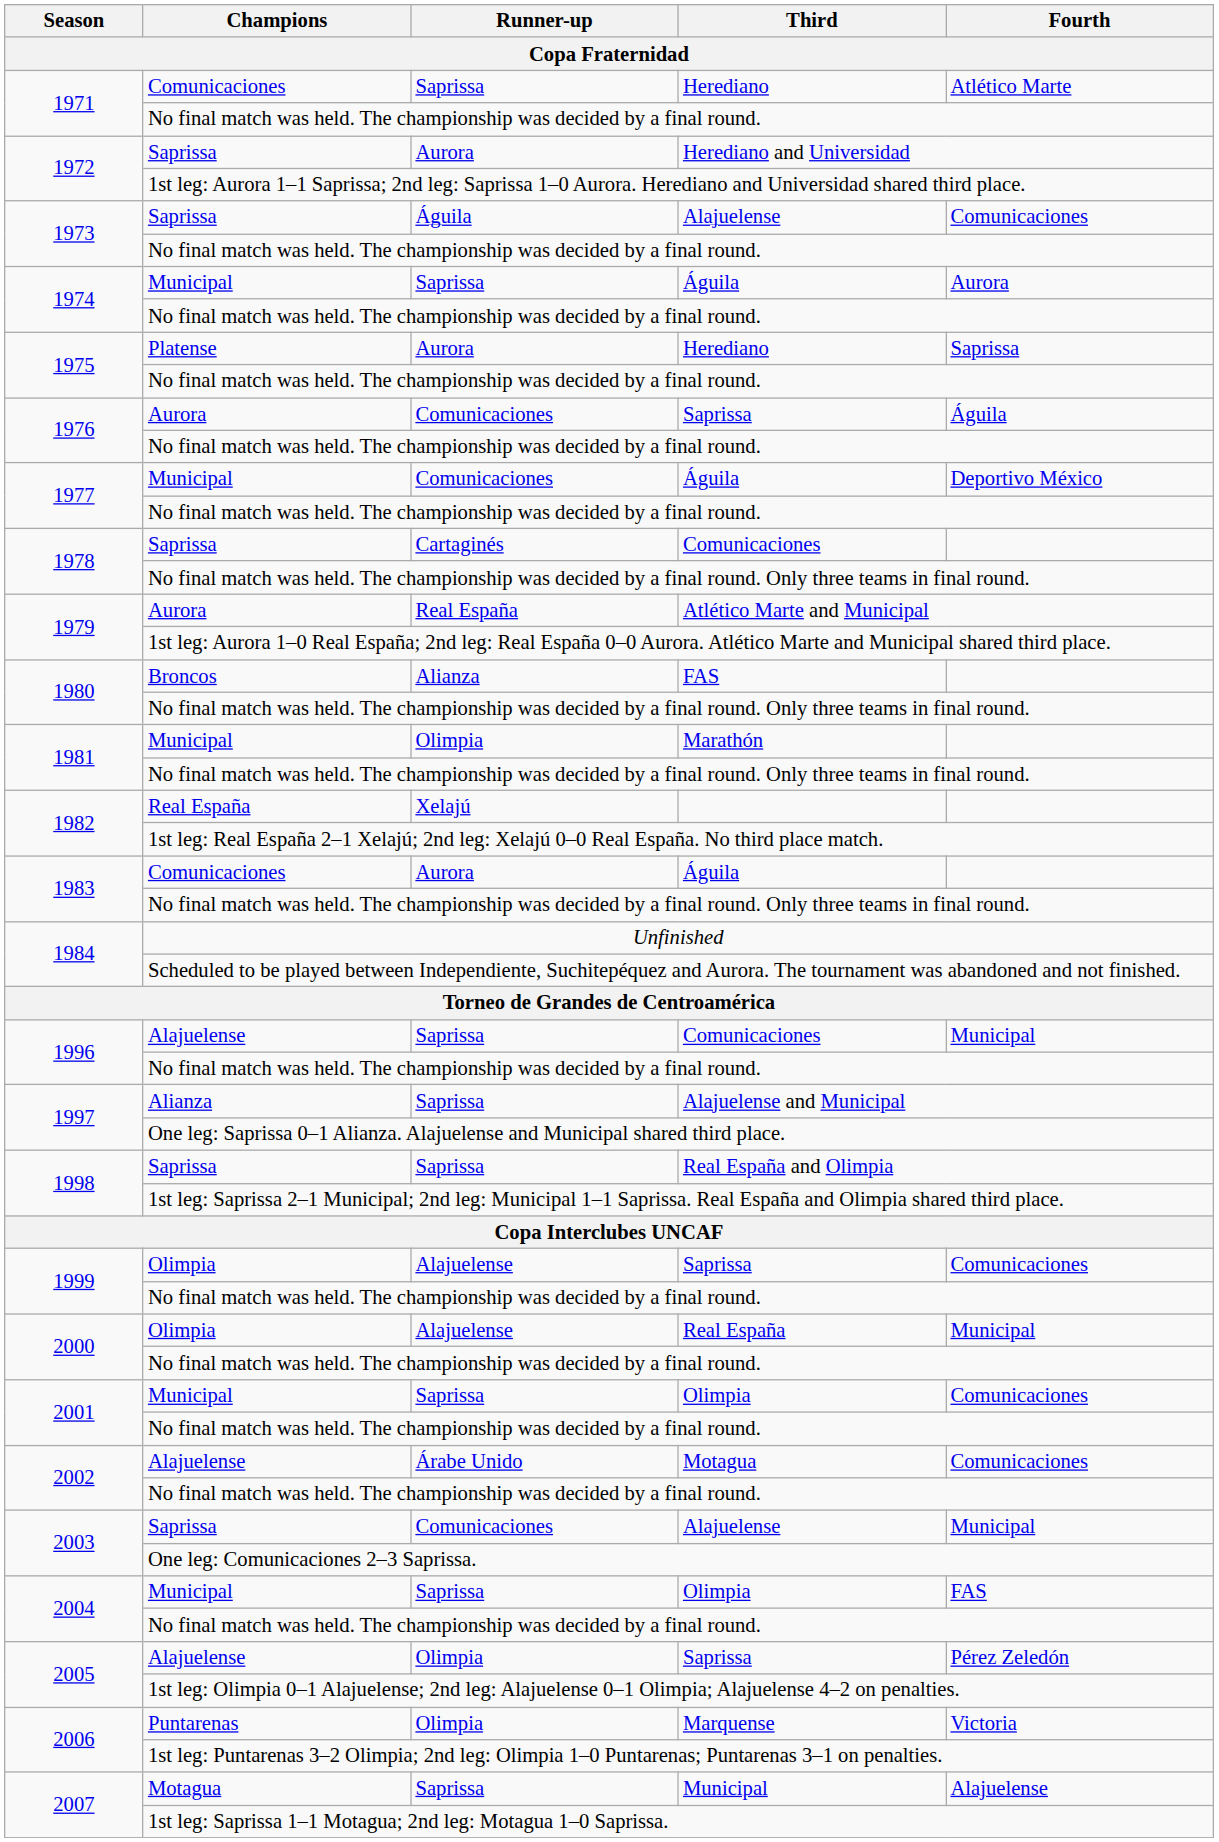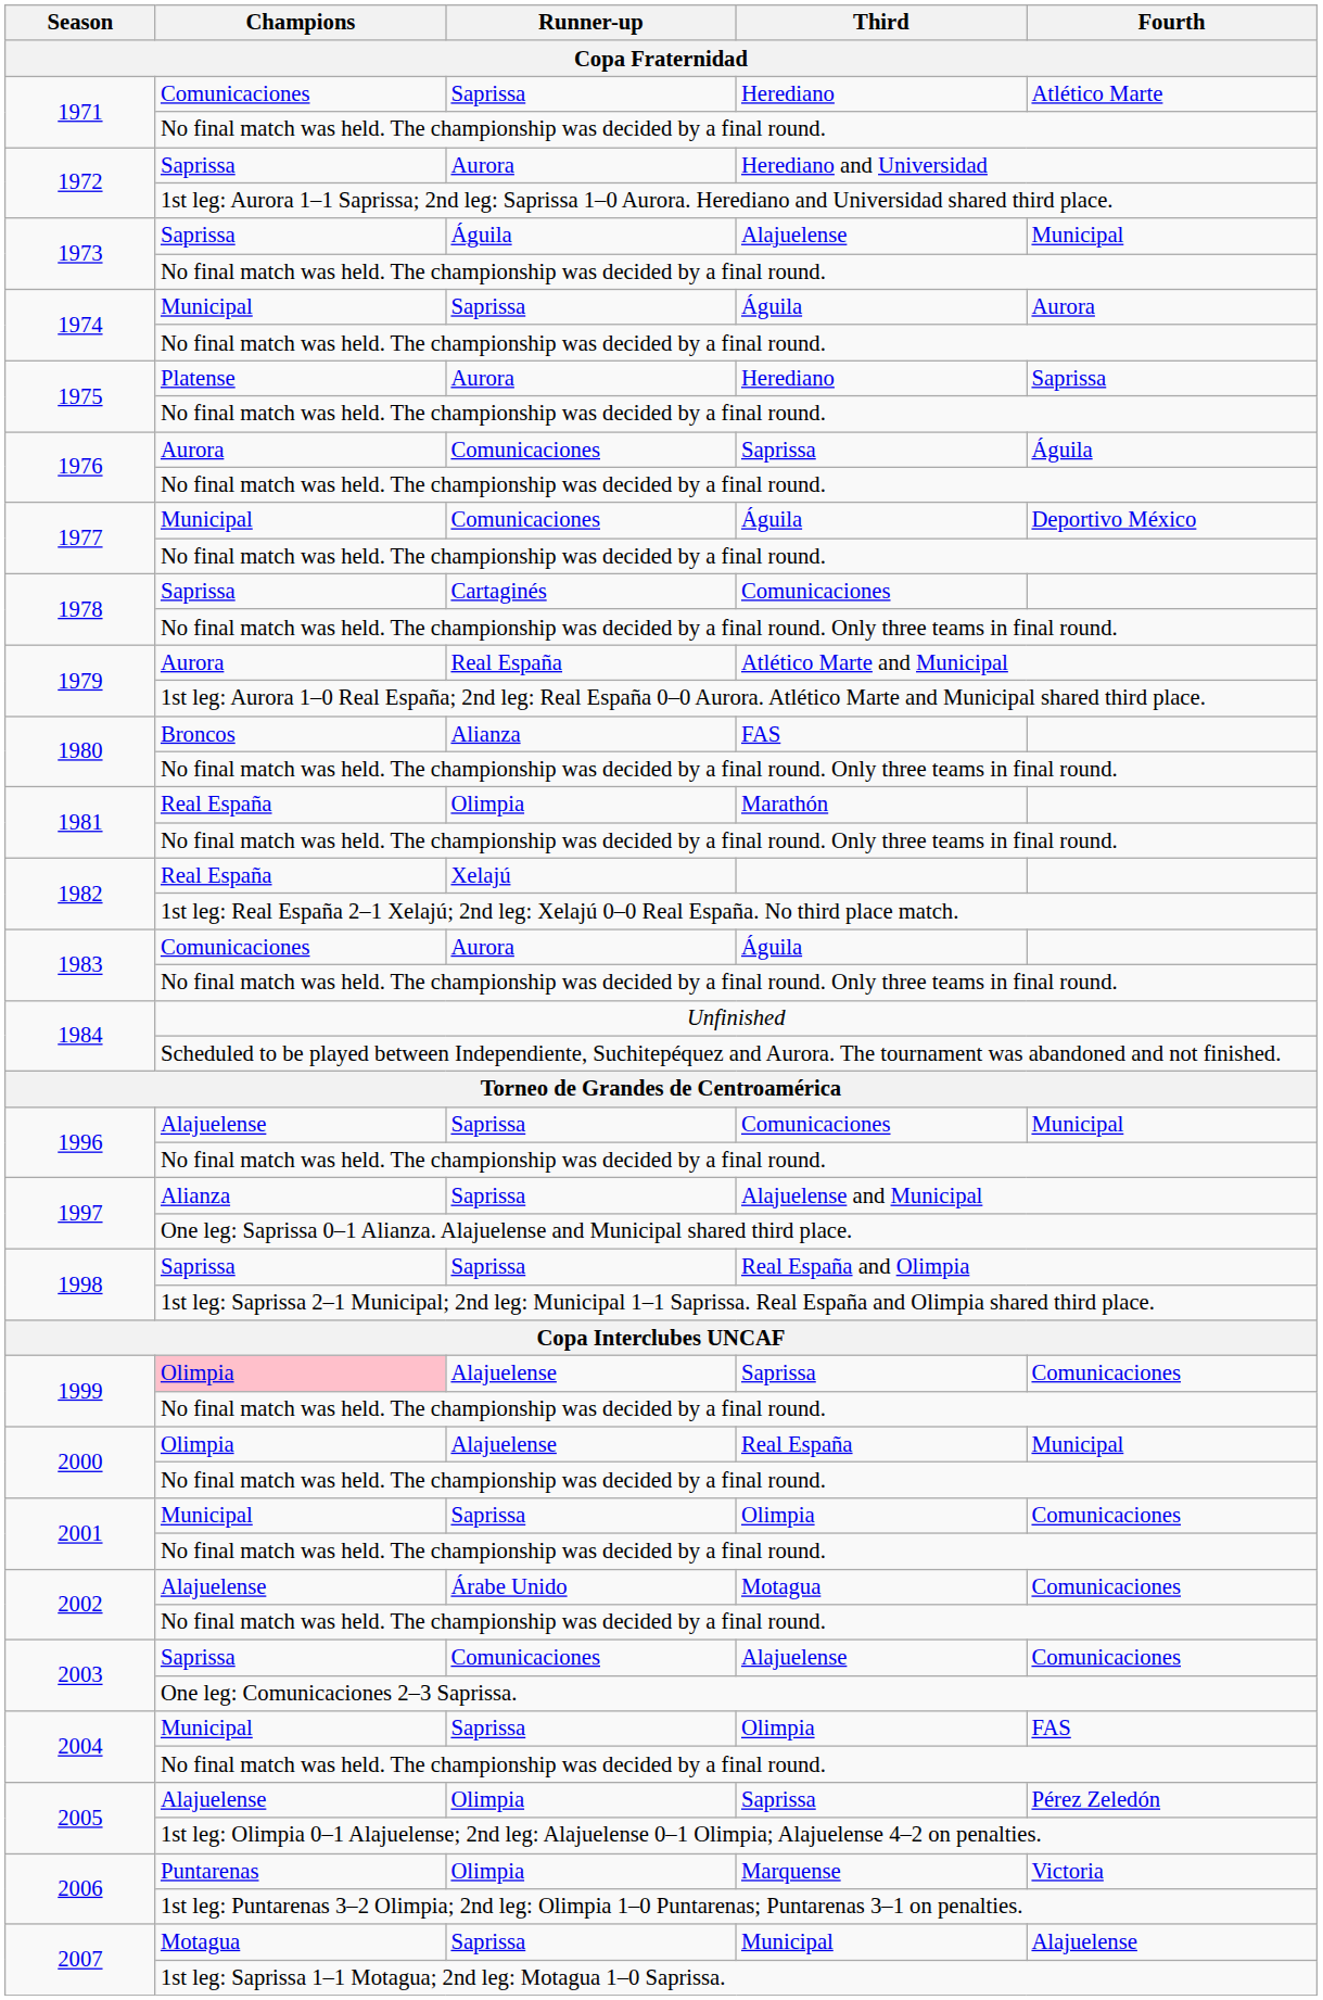1973 / Alajuelense | Fourth: Comunicaciones -> Municipal
Marathón | Champions: Municipal -> Real España
1999 / Saprissa | Champions: no background -> pink background
2003 / Alajuelense | Fourth: Municipal -> Comunicaciones
